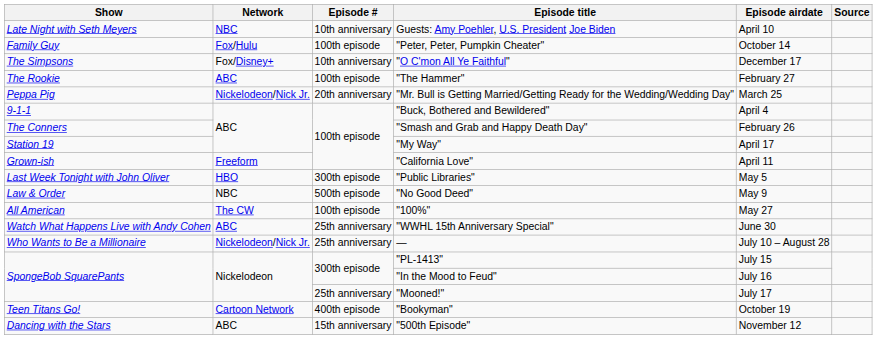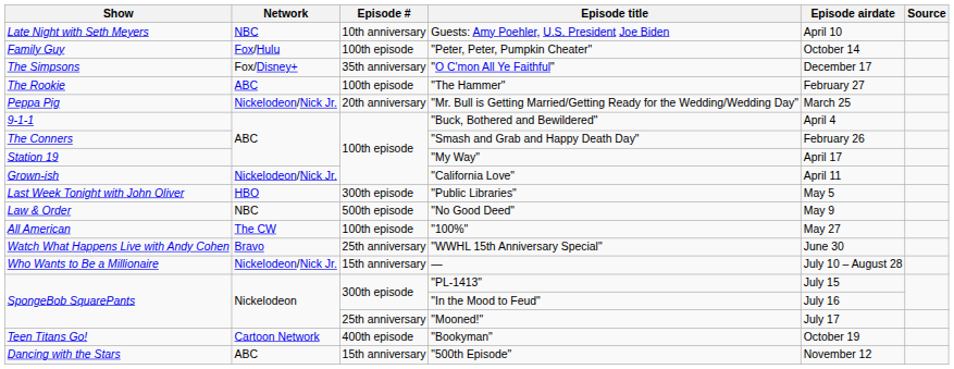"O C'mon All Ye Faithful" | Episode #: 10th anniversary -> 35th anniversary
"California Love" | Network: Freeform -> Nickelodeon/Nick Jr.
"WWHL 15th Anniversary Special" | Network: ABC -> Bravo
— | Episode #: 25th anniversary -> 15th anniversary
